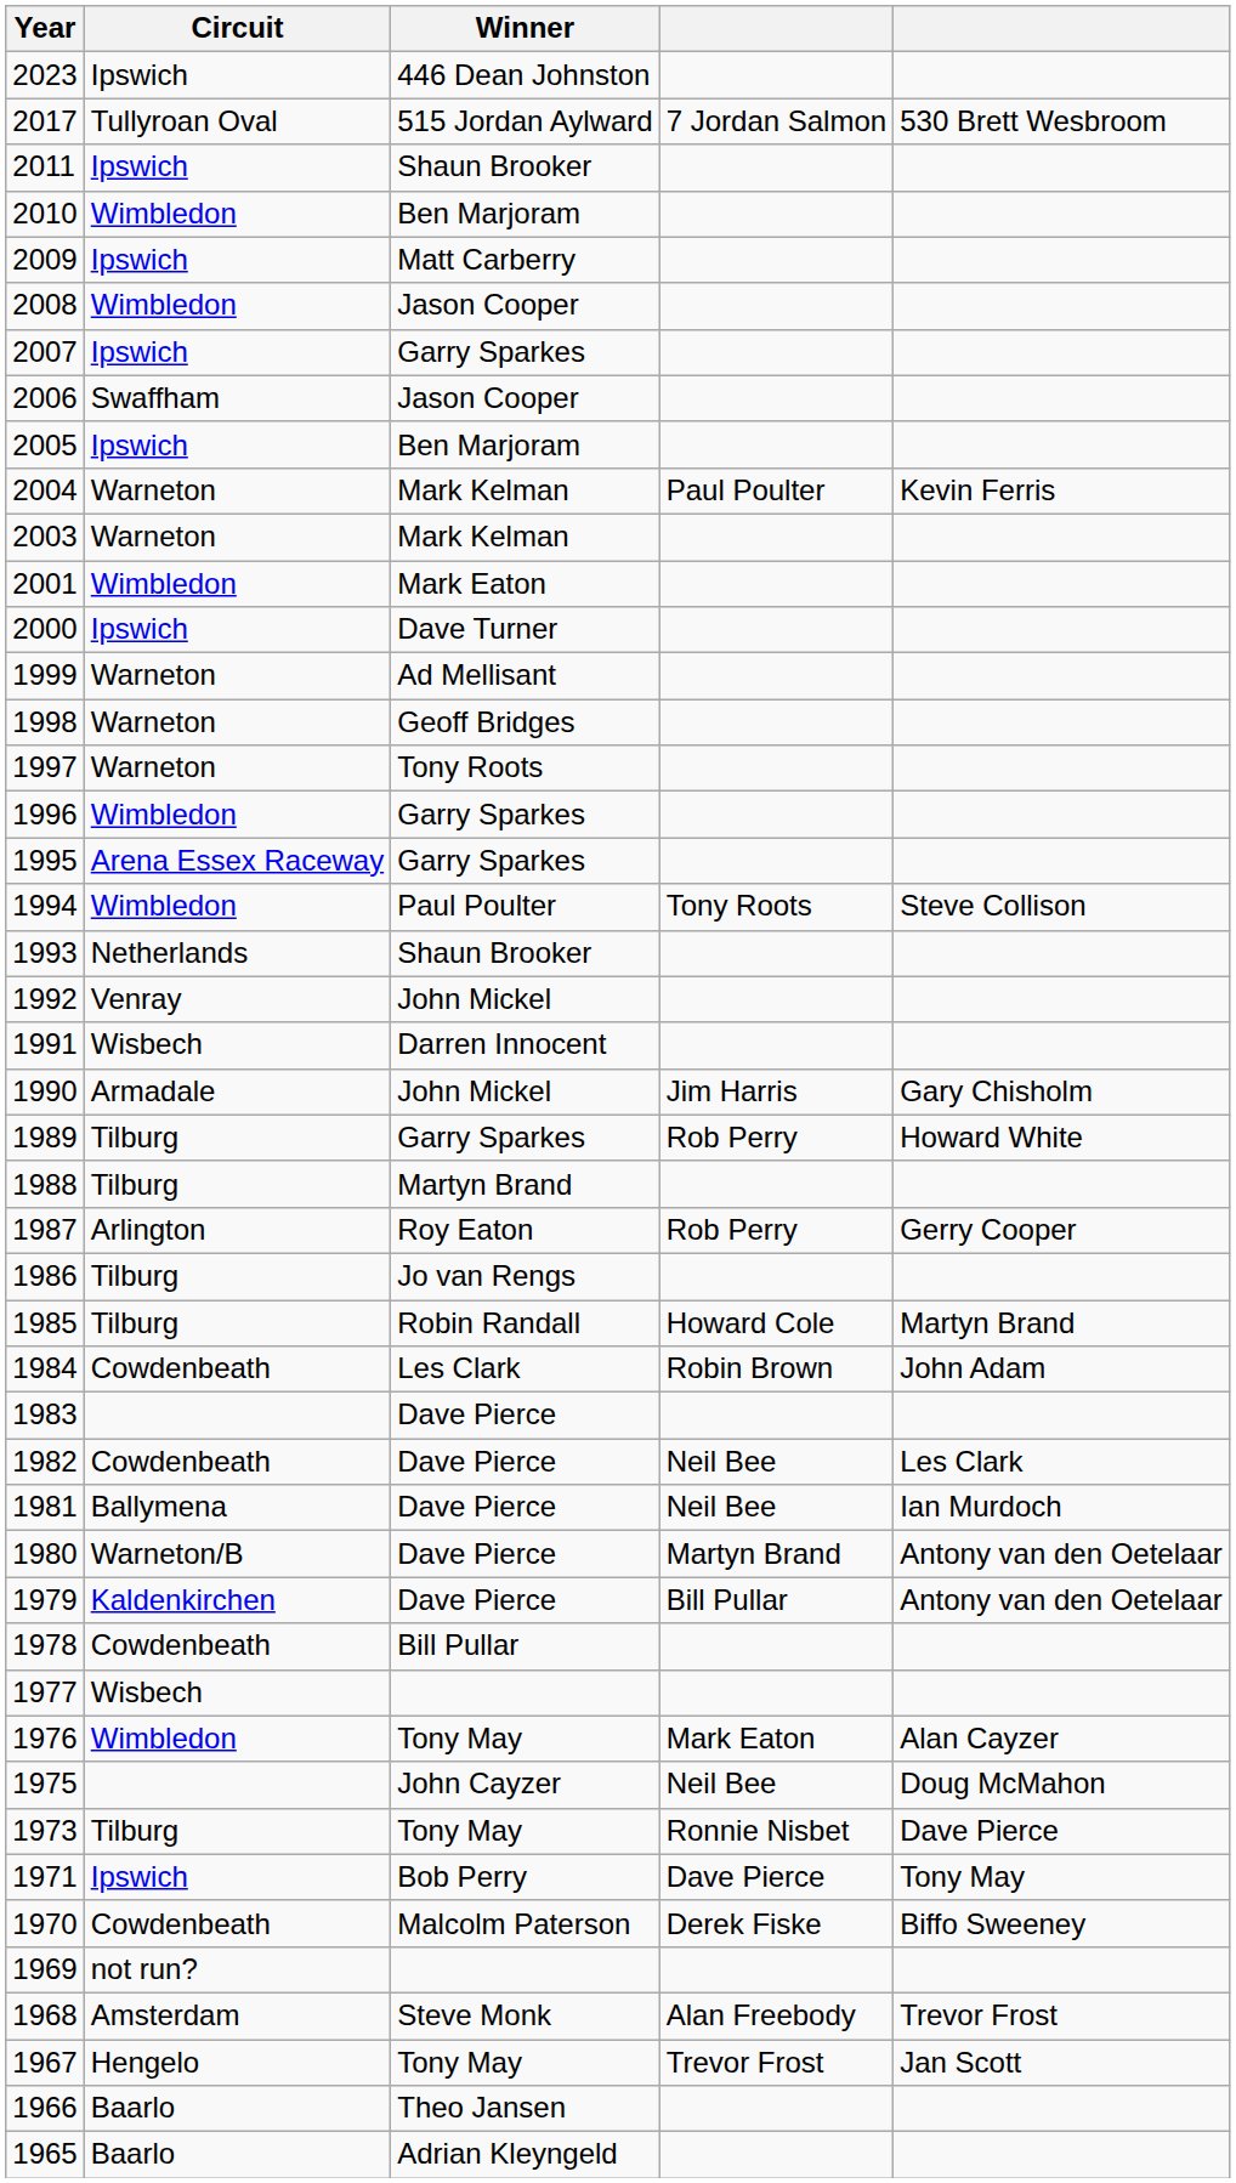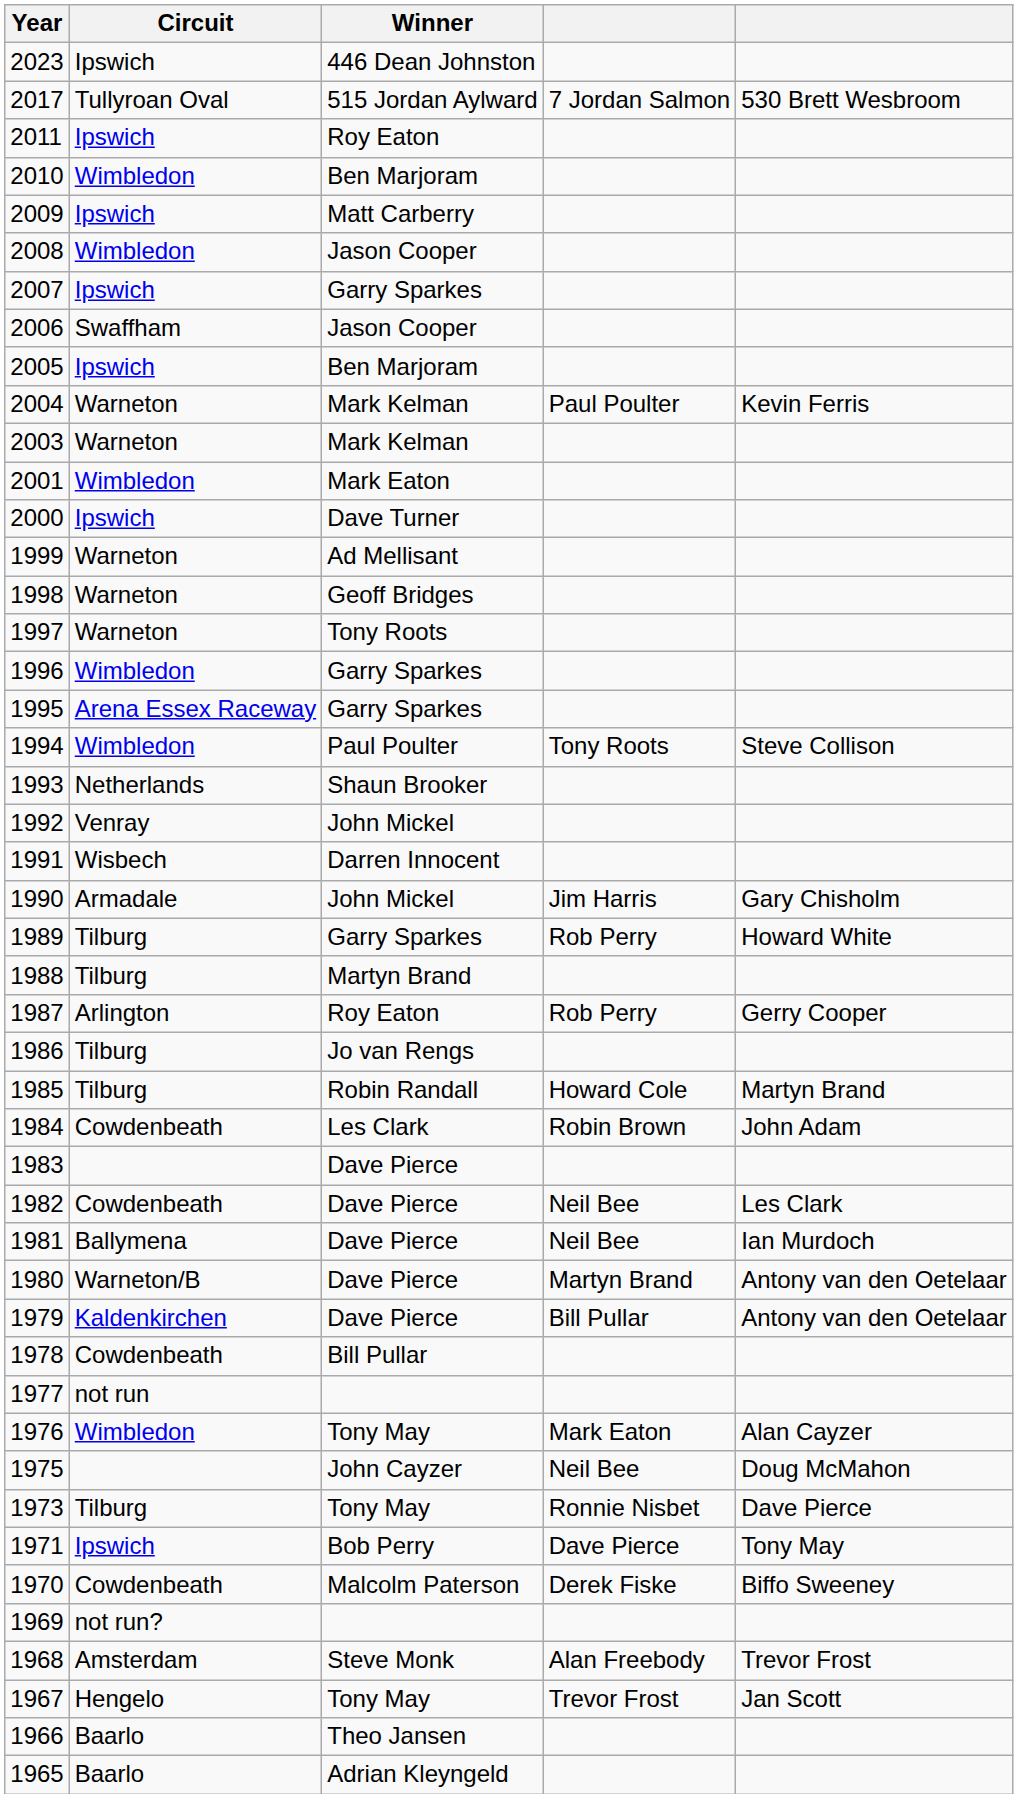2011 | Winner: Shaun Brooker -> Roy Eaton
1977 | Circuit: Wisbech -> not run
